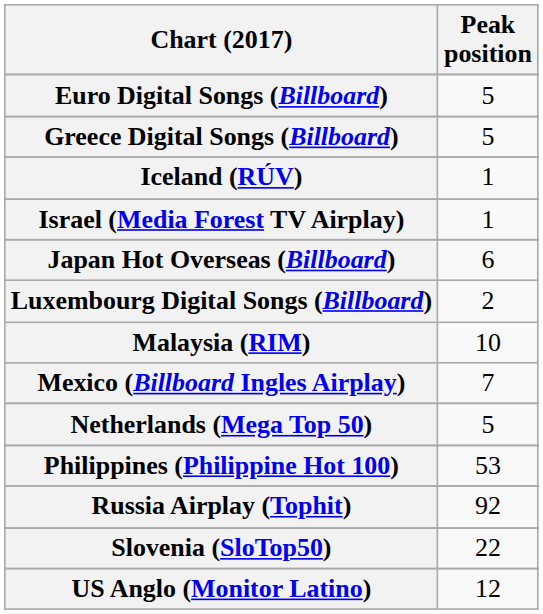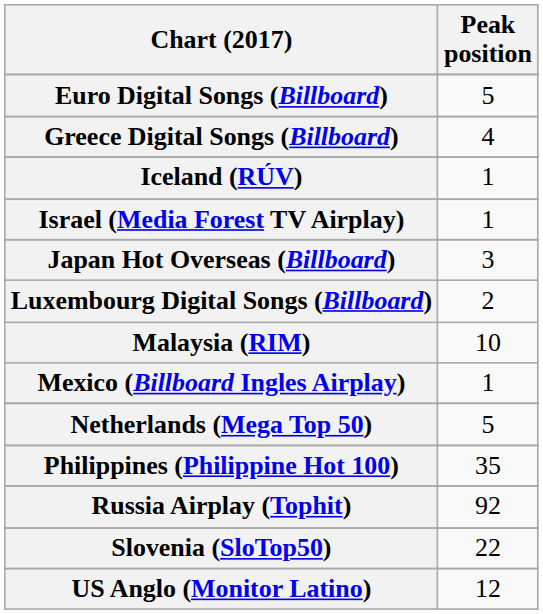Greece Digital Songs (Billboard) | Peak position: 5 -> 4
Japan Hot Overseas (Billboard) | Peak position: 6 -> 3
Mexico (Billboard Ingles Airplay) | Peak position: 7 -> 1
Philippines (Philippine Hot 100) | Peak position: 53 -> 35
